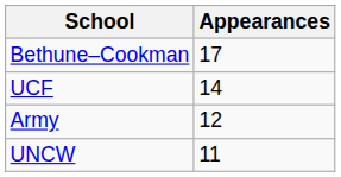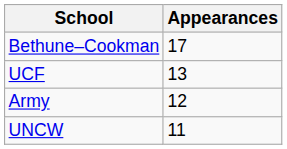UCF | Appearances: 14 -> 13
